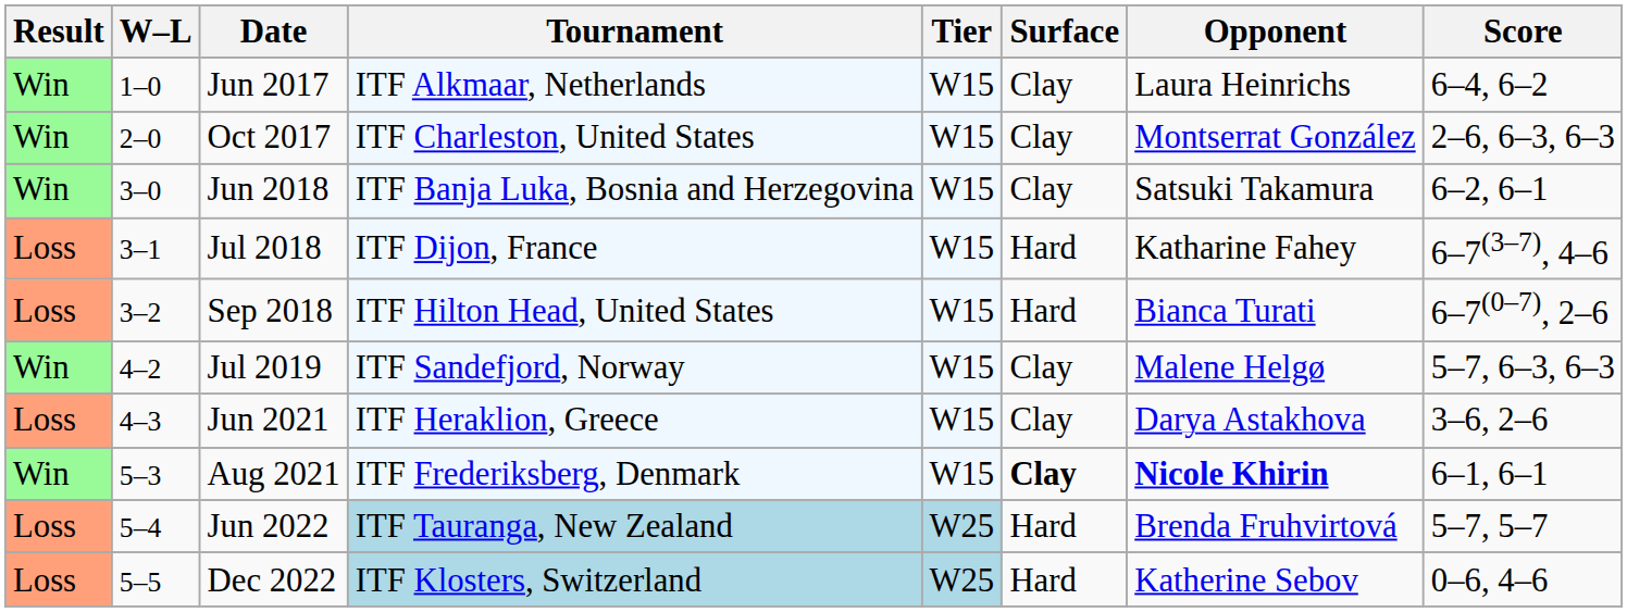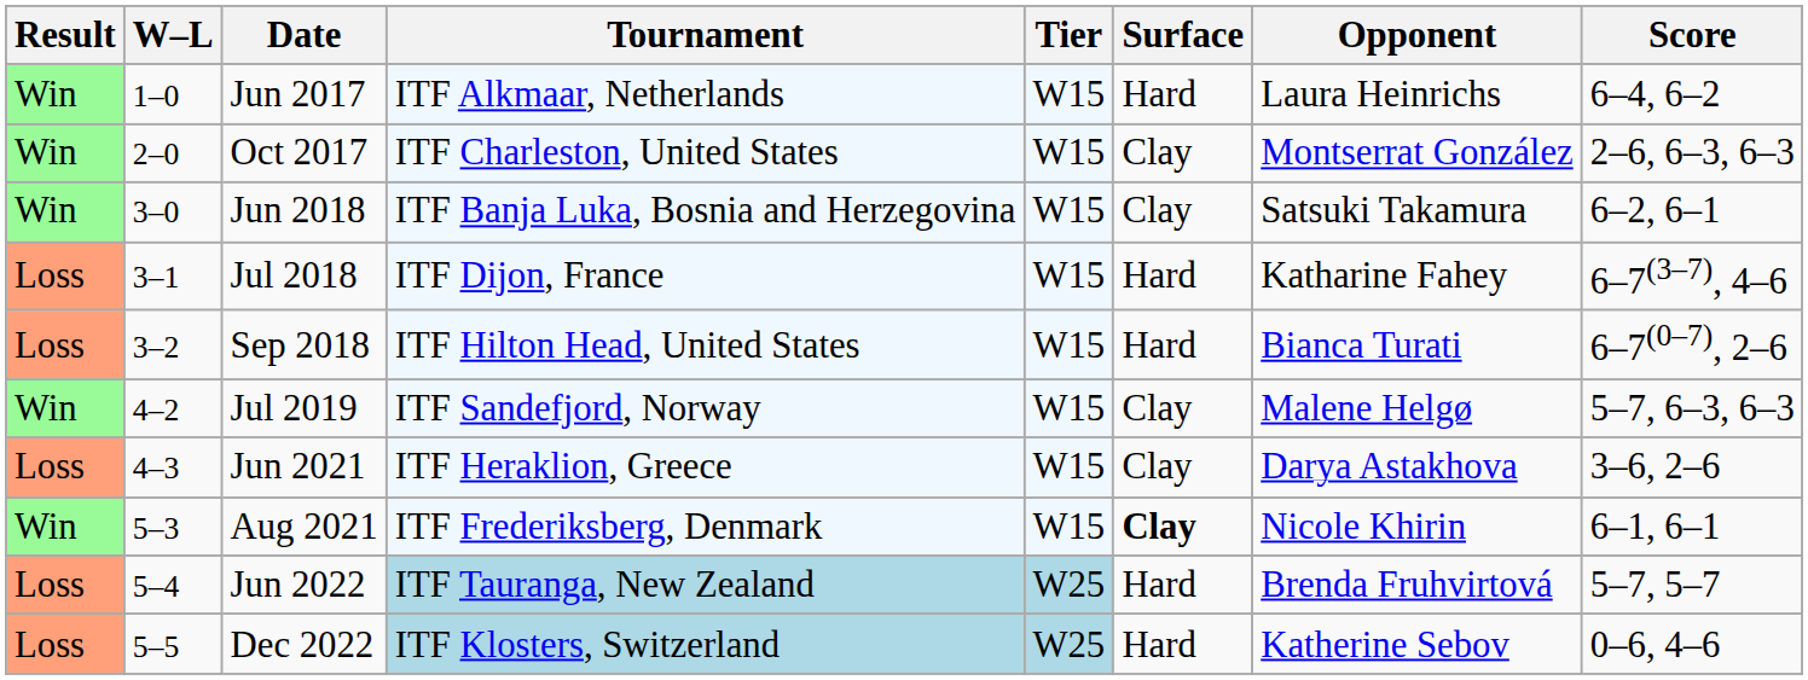Jun 2017 | Surface: Clay -> Hard
Aug 2021 | Opponent: bold -> normal
